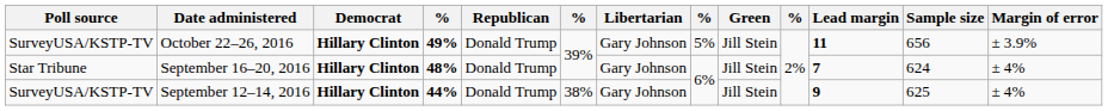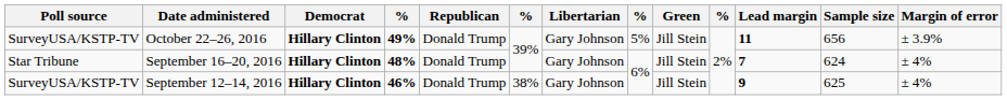September 12–14, 2016 | column 4: 44% -> 46%
